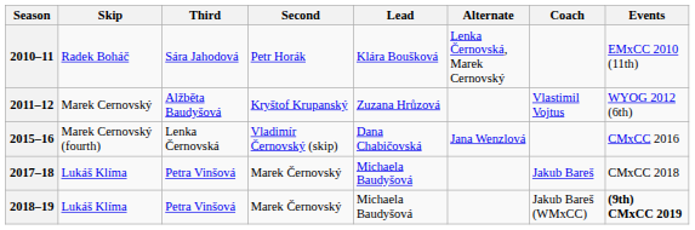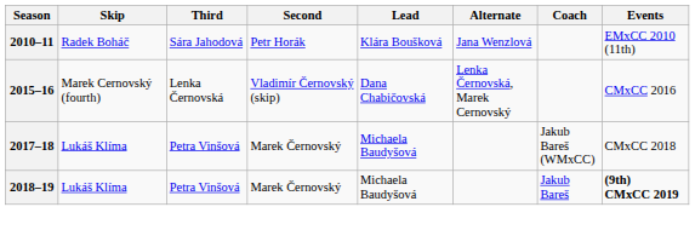2010–11 | Alternate: Lenka Černovská, Marek Cernovský -> Jana Wenzlová
- row: 2011–12 | Marek Cernovský | Alžběta Baudyšová | Kryštof Krupanský | Zuzana Hrůzová | Vlastimil Vojtus | WYOG 2012 (6th)
2015–16 | Alternate: Jana Wenzlová -> Lenka Černovská, Marek Cernovský
2017–18 | Coach: Jakub Bareš -> Jakub Bareš (WMxCC)
2018–19 | Coach: Jakub Bareš (WMxCC) -> Jakub Bareš
